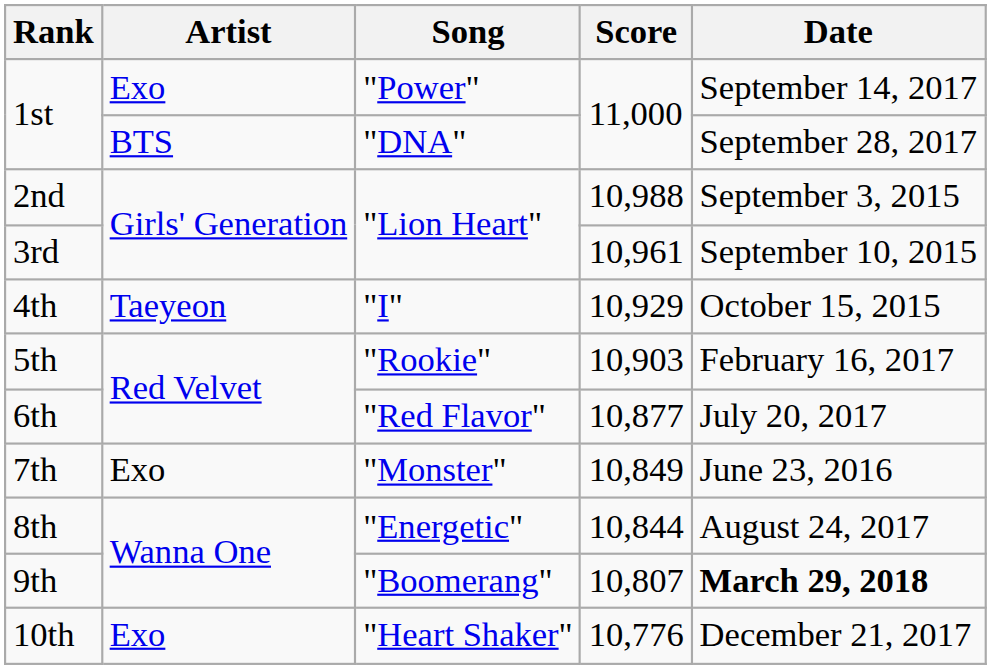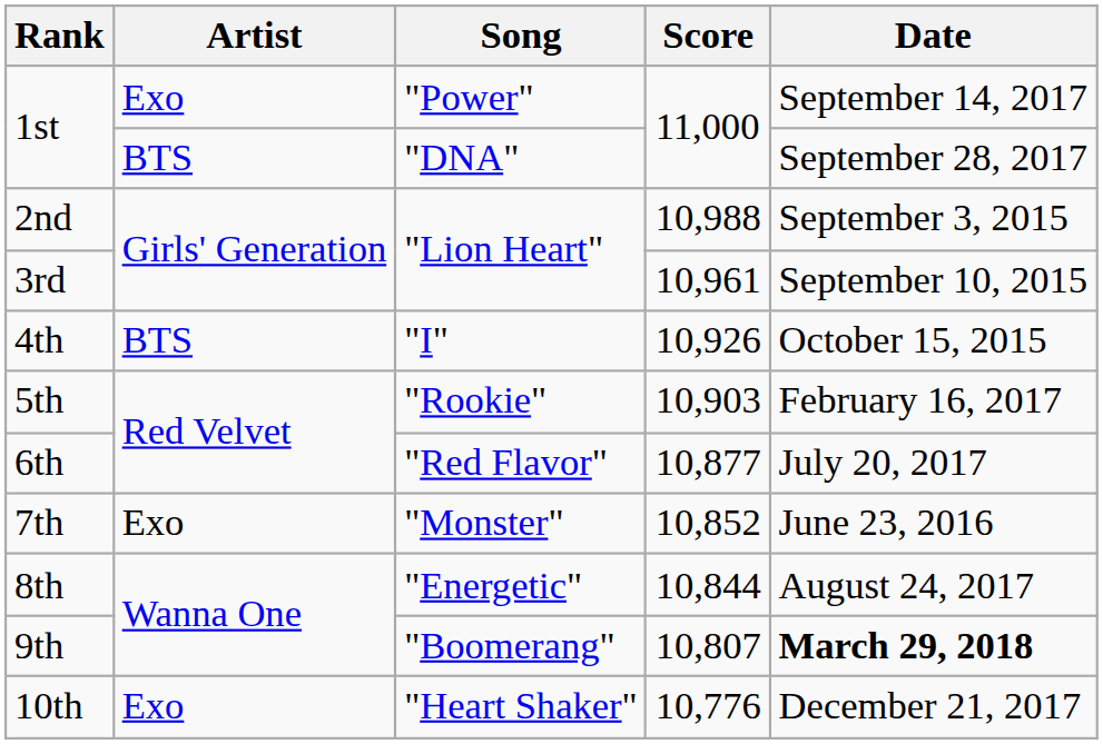4th | Artist: Taeyeon -> BTS
4th | Score: 10,929 -> 10,926
7th | Score: 10,849 -> 10,852
